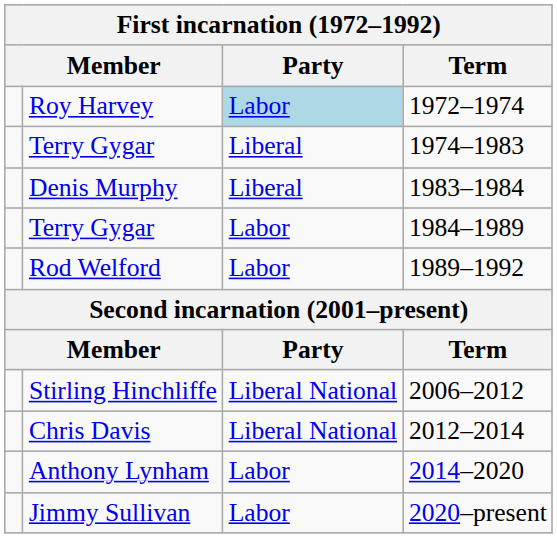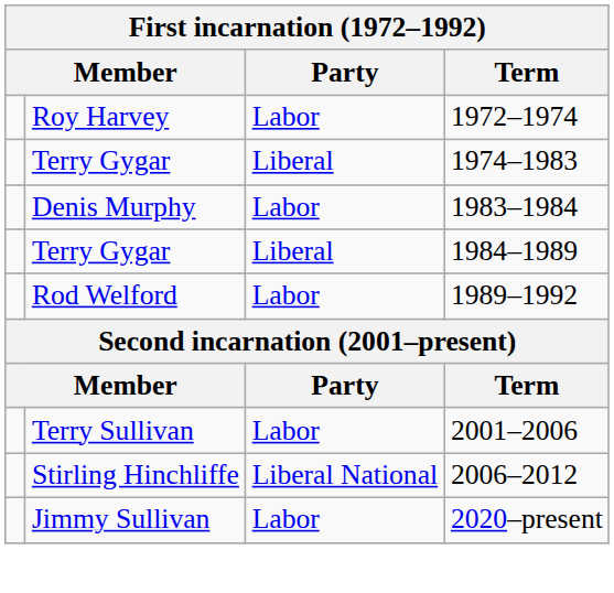Roy Harvey | Party: lightblue background -> no background
Denis Murphy | Party: Liberal -> Labor
Terry Gygar / 1984–1989 | Party: Labor -> Liberal
+ row: Terry Sullivan | Labor | 2001–2006
- row: Chris Davis | Liberal National | 2012–2014
- row: Anthony Lynham | Labor | 2014–2020
